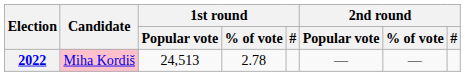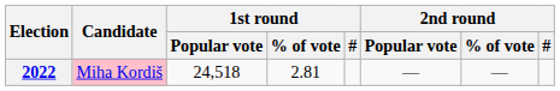2022 | 1st round / Popular vote: 24,513 -> 24,518
2022 | 1st round / % of vote: 2.78 -> 2.81
